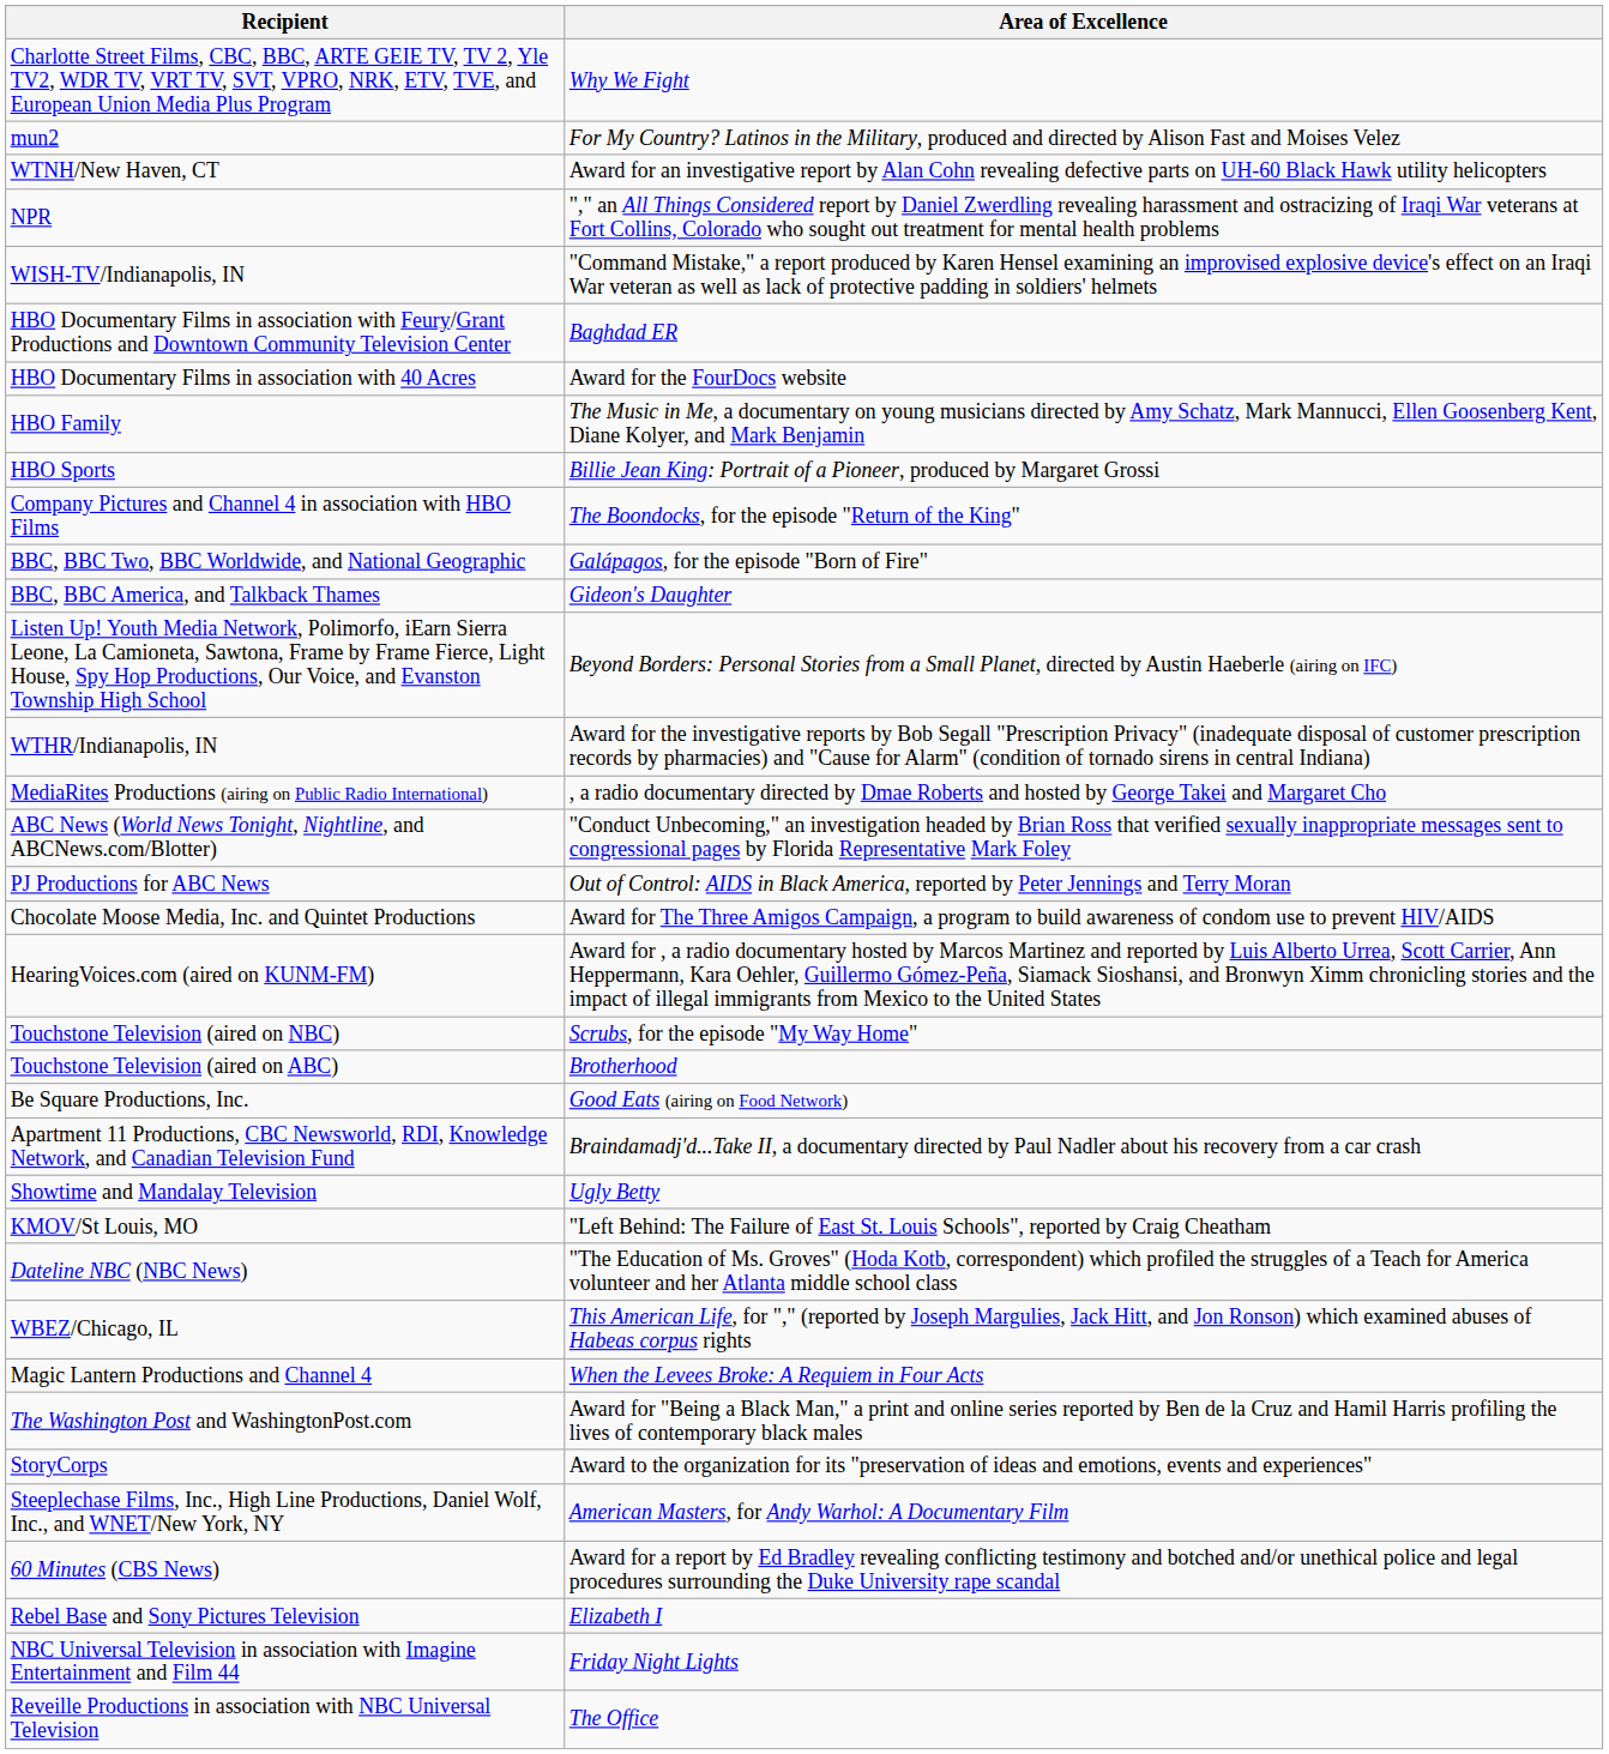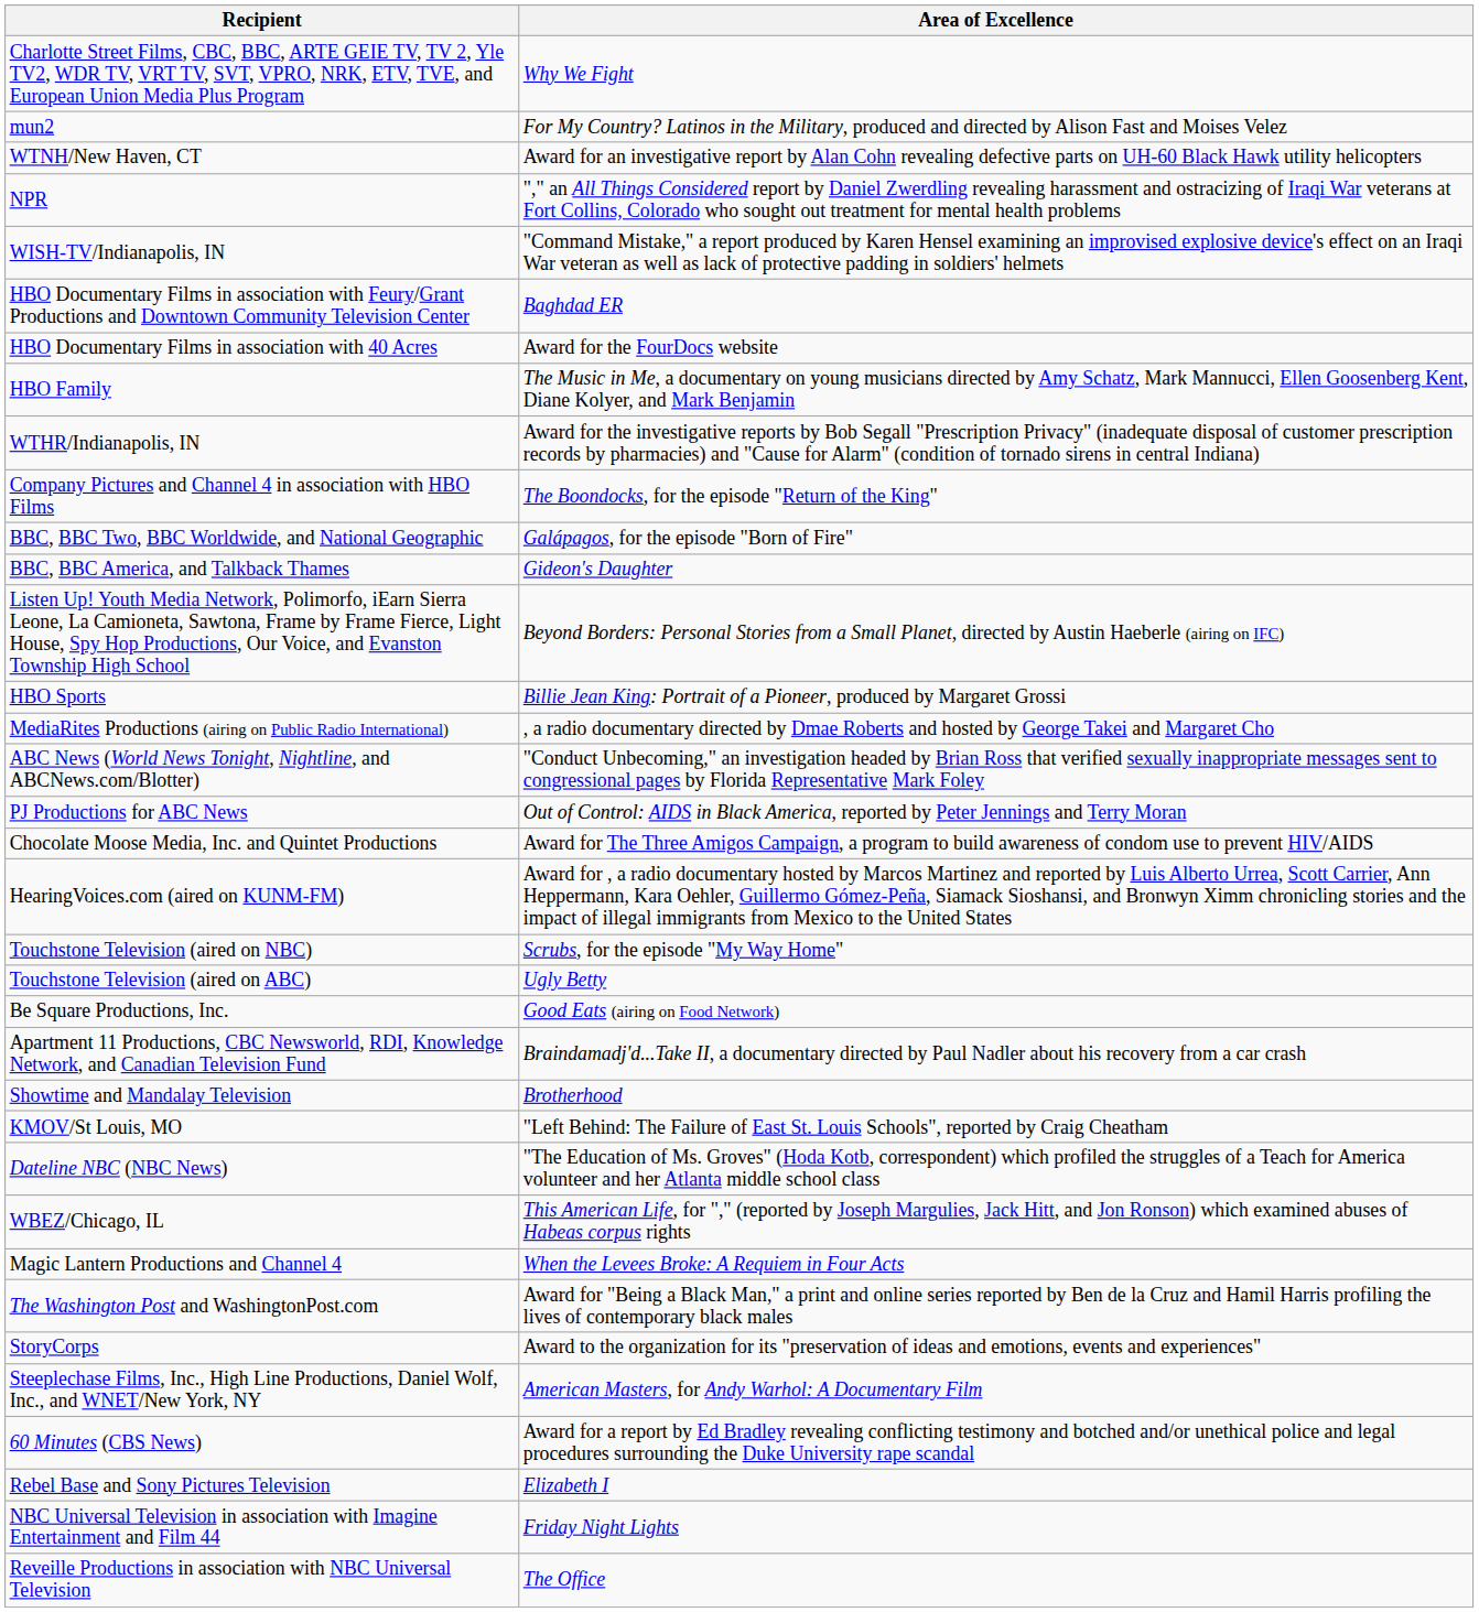rows swapped: HBO Sports <-> WTHR/Indianapolis, IN
Touchstone Television (aired on ABC) | Area of Excellence: Brotherhood -> Ugly Betty
Showtime and Mandalay Television | Area of Excellence: Ugly Betty -> Brotherhood
